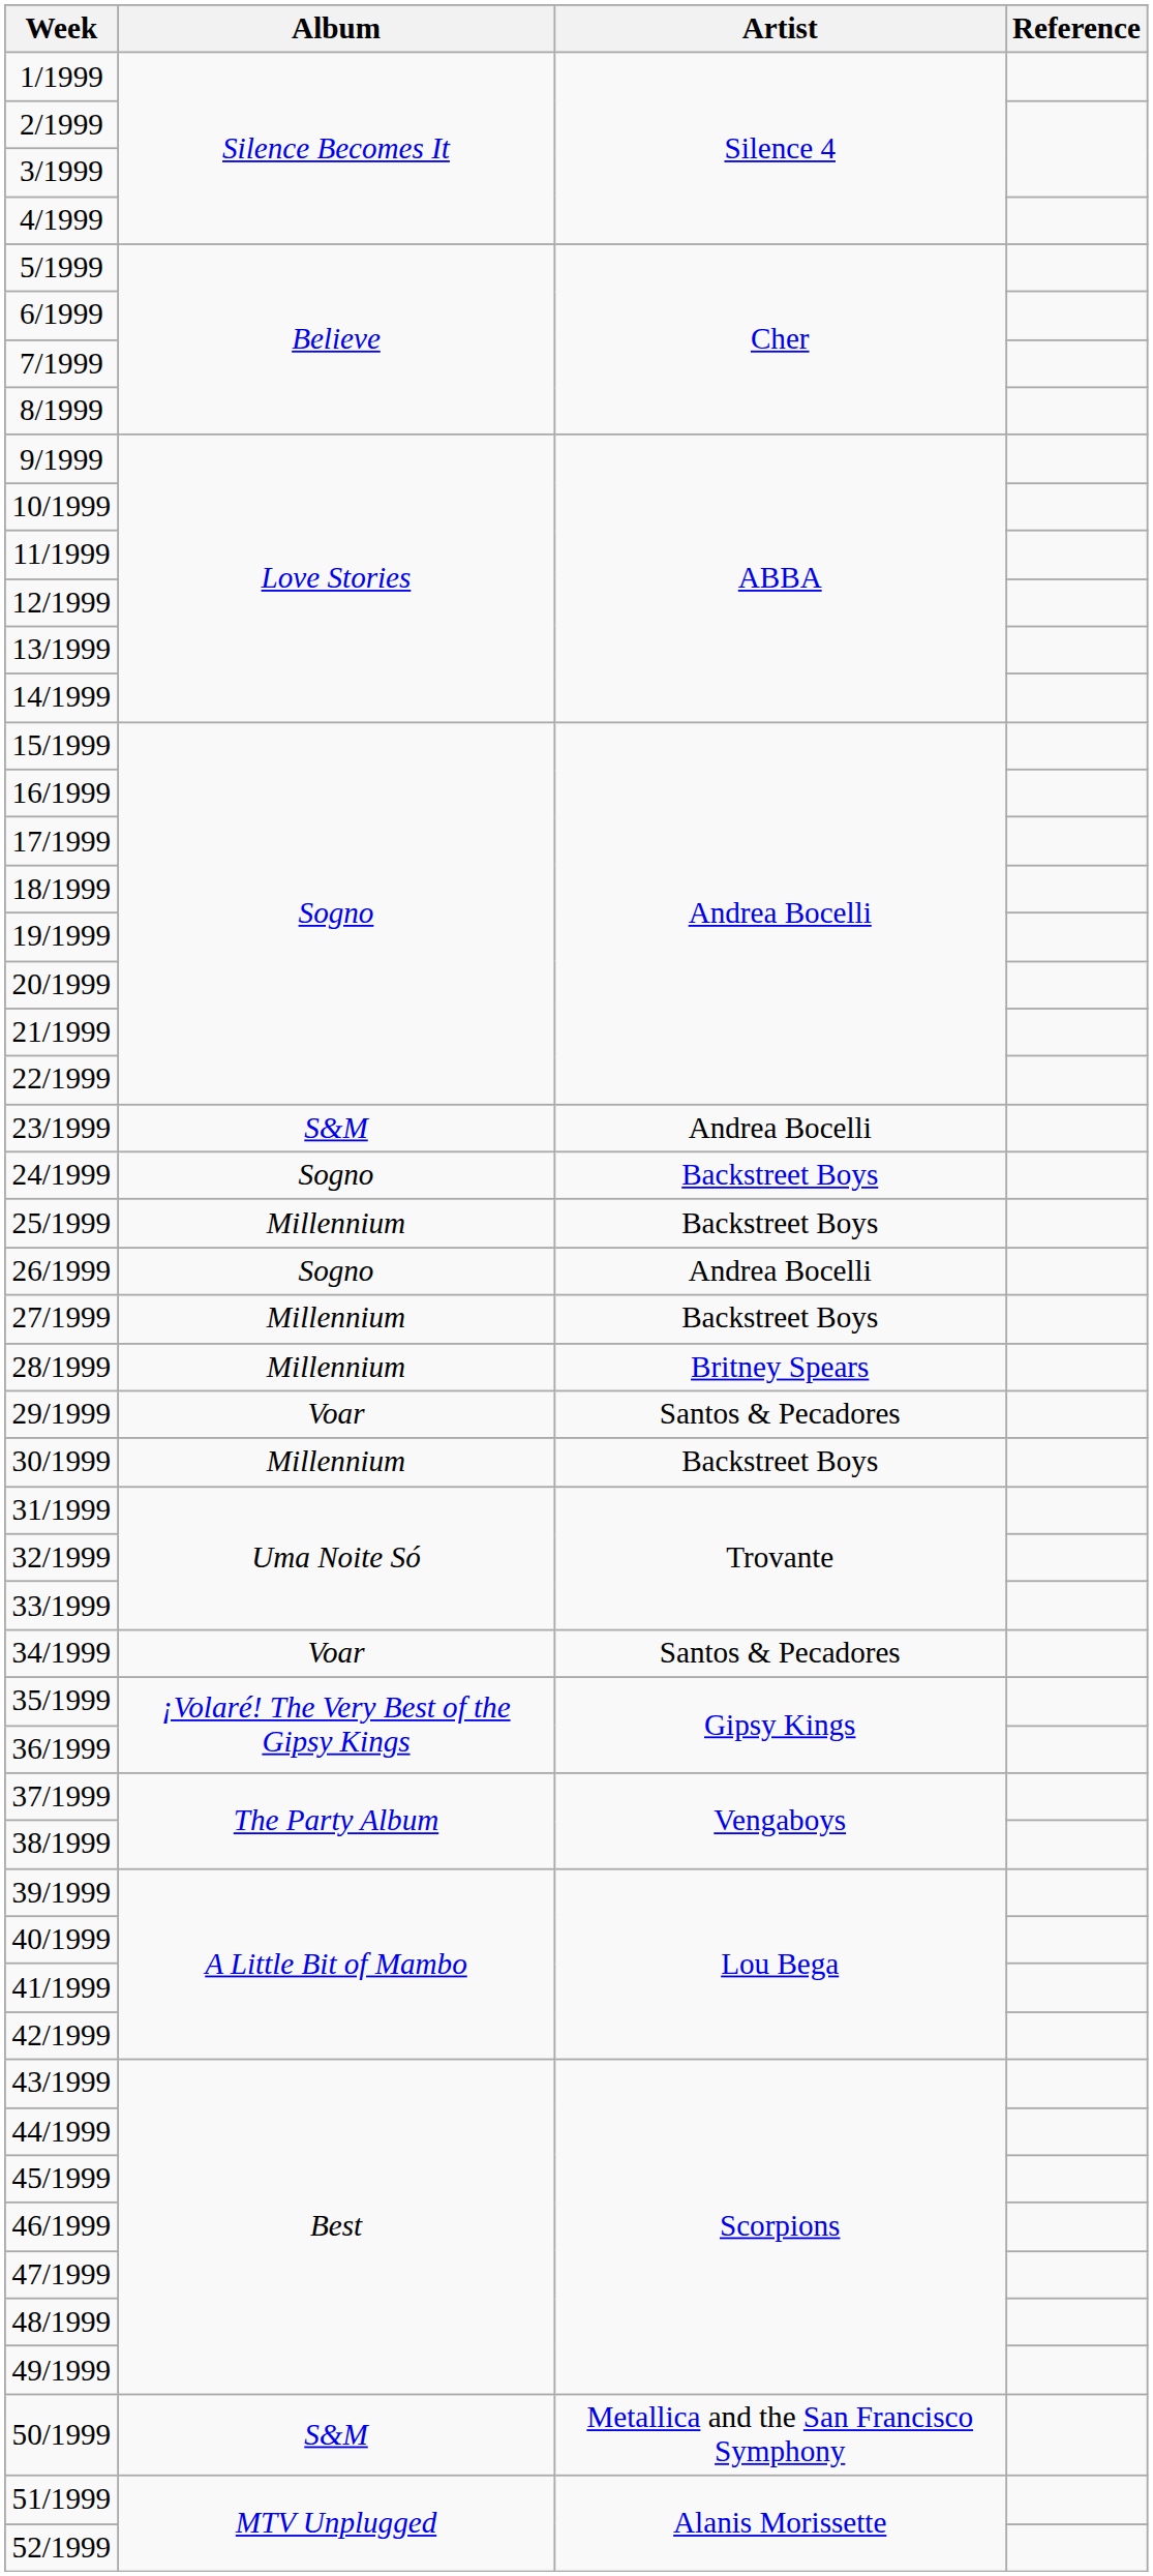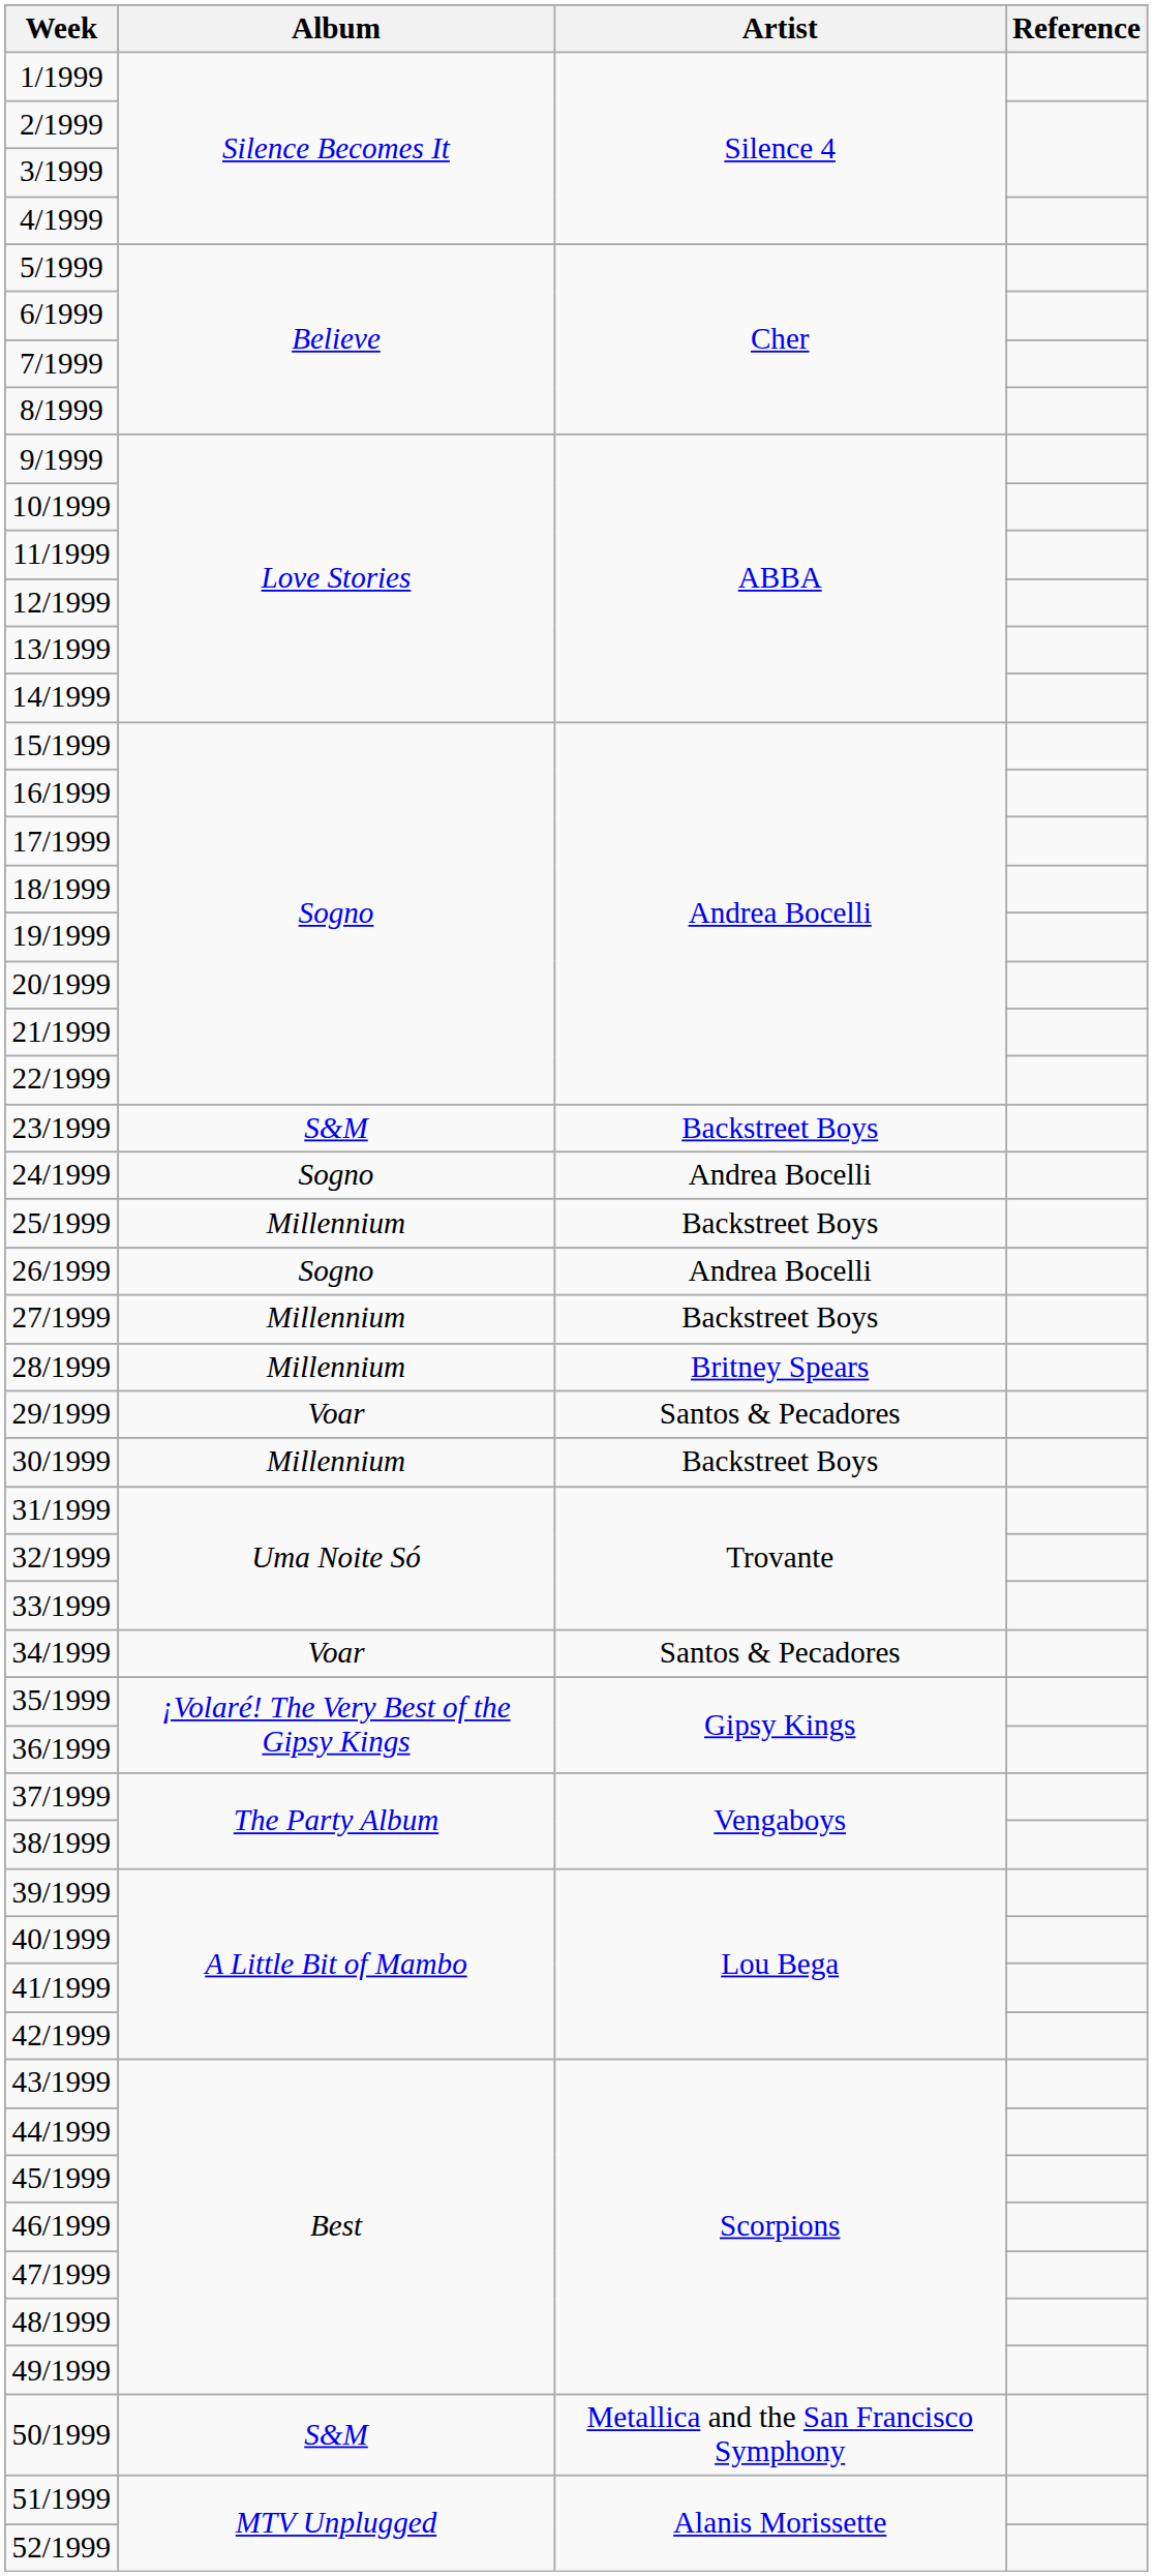23/1999 | Artist: Andrea Bocelli -> Backstreet Boys
24/1999 | Artist: Backstreet Boys -> Andrea Bocelli
